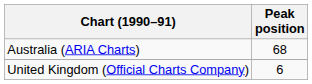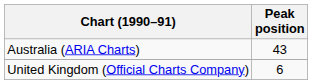Australia (ARIA Charts) | Peak position: 68 -> 43
